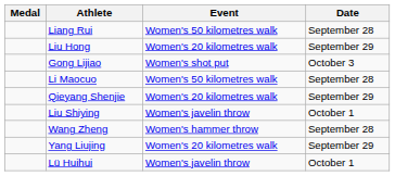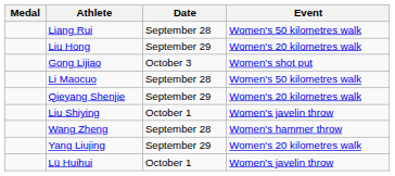columns swapped: Event <-> Date
